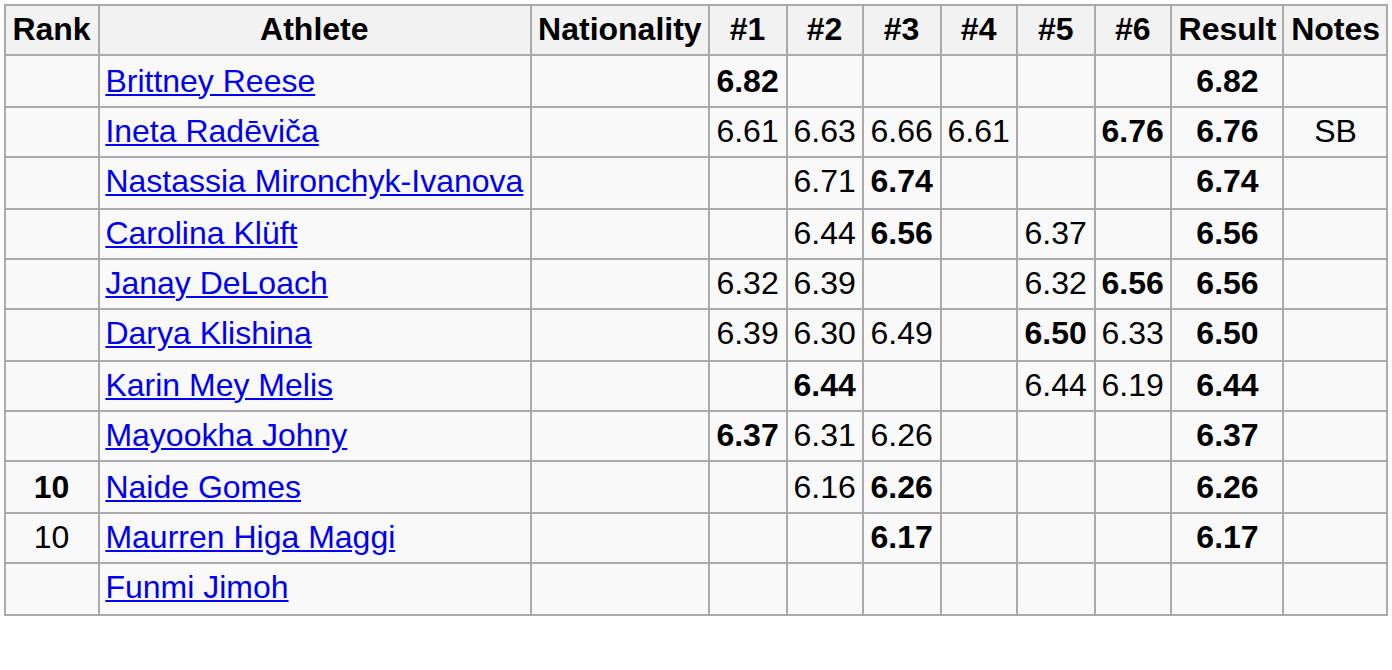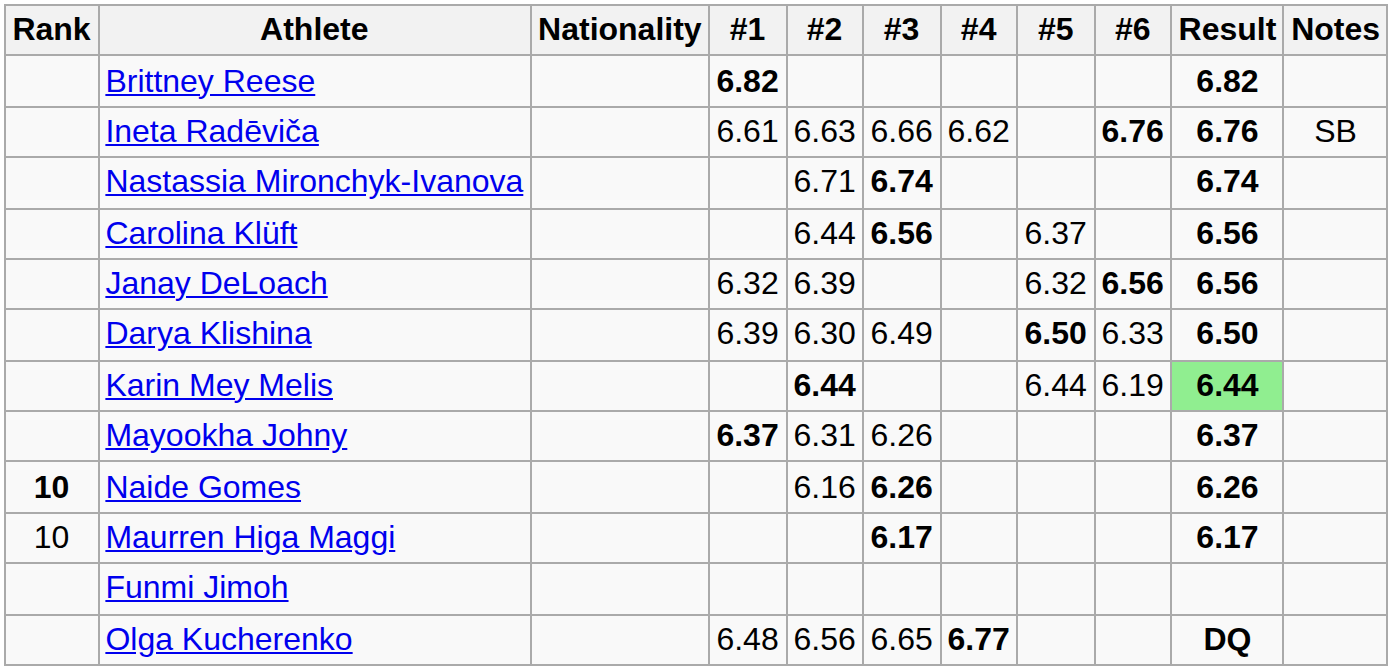Ineta Radēviča | #4: 6.61 -> 6.62
Karin Mey Melis | Result: no background -> lightgreen background
+ row: Olga Kucherenko | 6.48 | 6.56 | 6.65 | 6.77 | DQ
